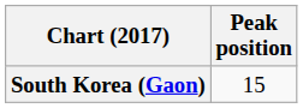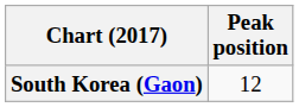South Korea (Gaon) | Peak position: 15 -> 12
